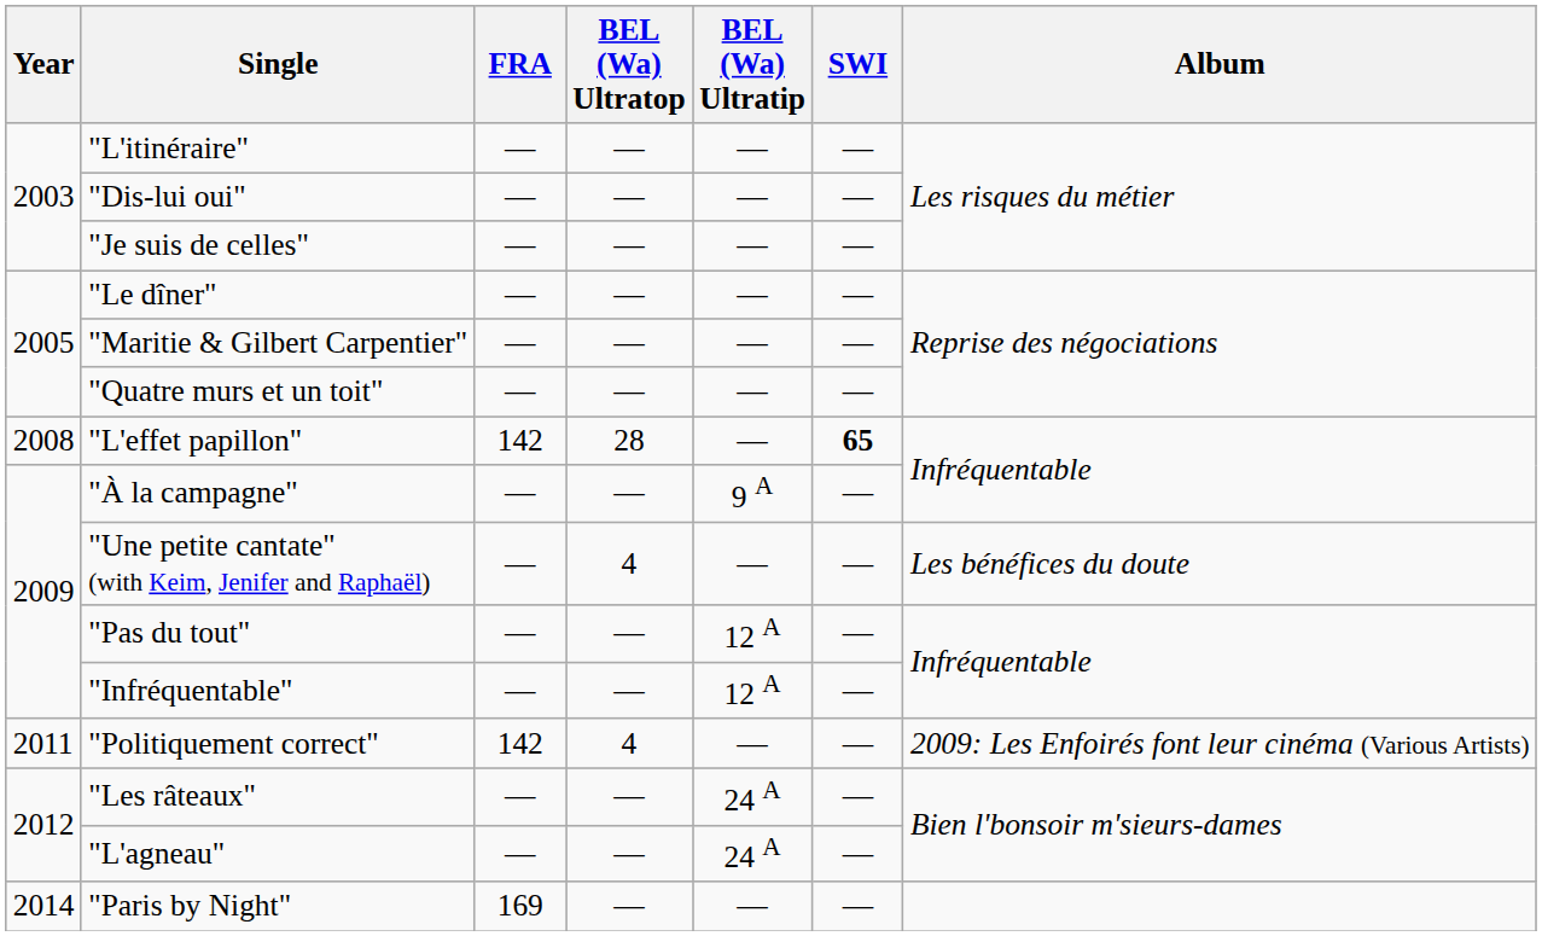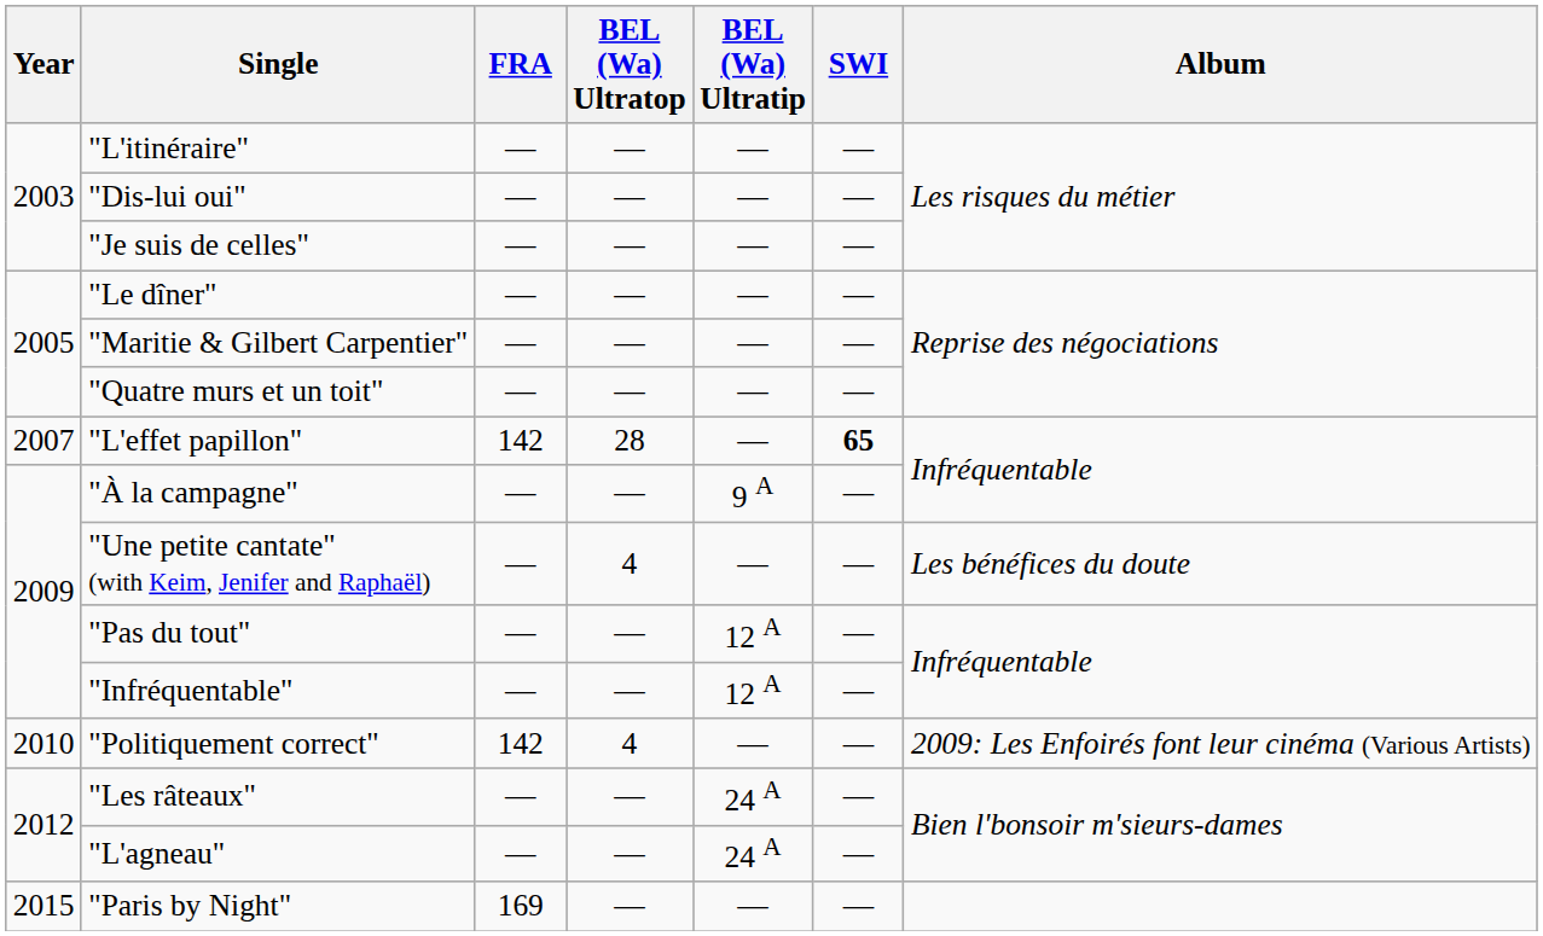"L'effet papillon" | Year: 2008 -> 2007
"Politiquement correct" | Year: 2011 -> 2010
"Paris by Night" | Year: 2014 -> 2015
